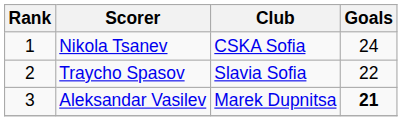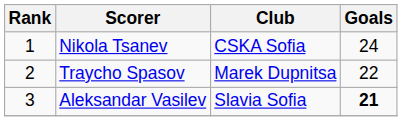Traycho Spasov | Club: Slavia Sofia -> Marek Dupnitsa
Aleksandar Vasilev | Club: Marek Dupnitsa -> Slavia Sofia
